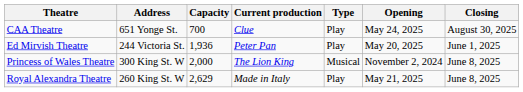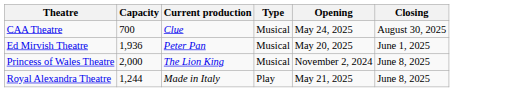- column: Address | 651 Yonge St. | 244 Victoria St. | 300 King St. W | 260 King St. W
CAA Theatre | Type: Play -> Musical
Ed Mirvish Theatre | Type: Play -> Musical
Royal Alexandra Theatre | Capacity: 2,629 -> 1,244
